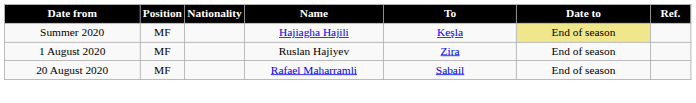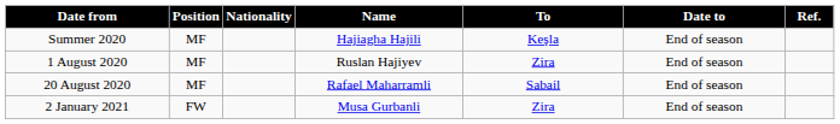Summer 2020 | Date to: khaki background -> no background
+ row: 2 January 2021 | FW | Musa Gurbanli | Zira | End of season
